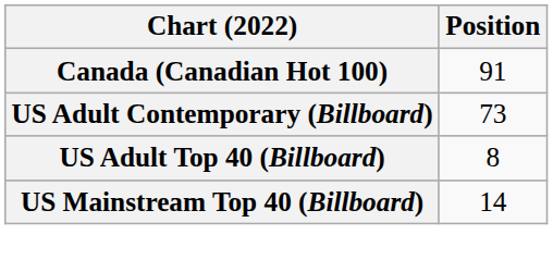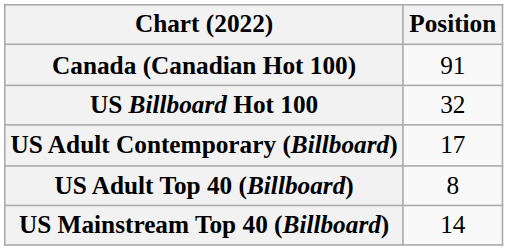+ row: US Billboard Hot 100 | 32
US Adult Contemporary (Billboard) | Position: 73 -> 17
